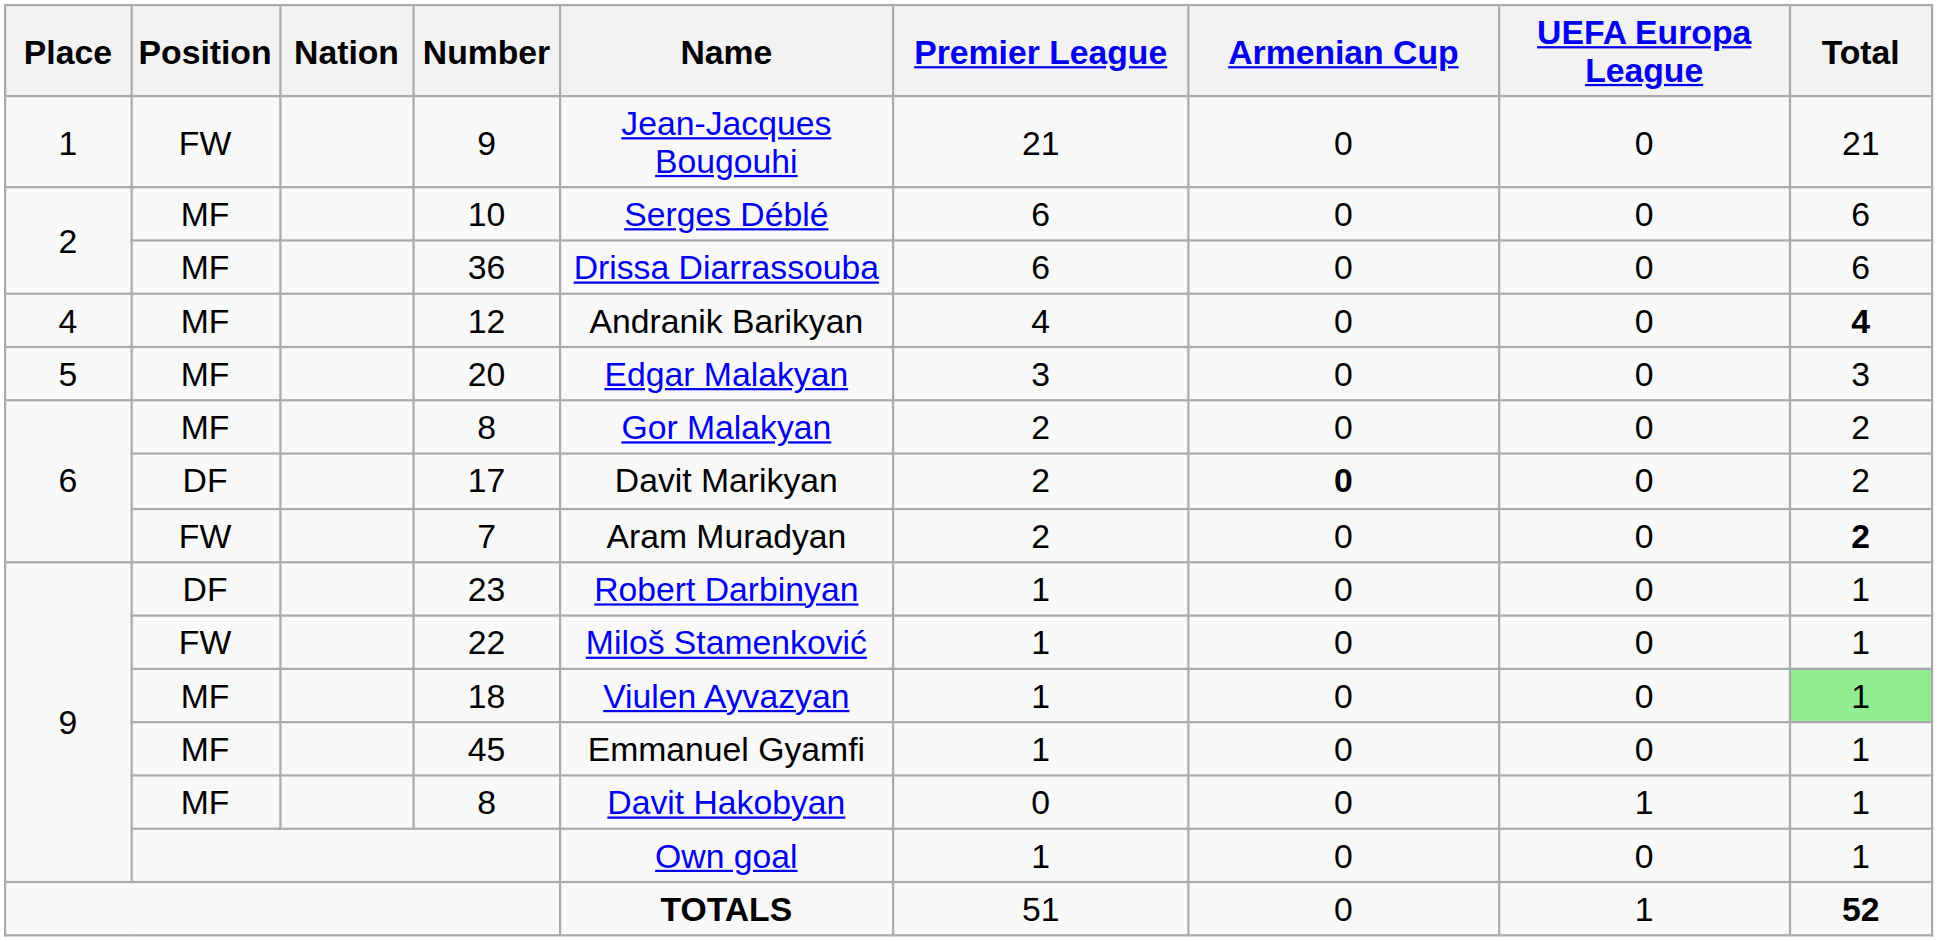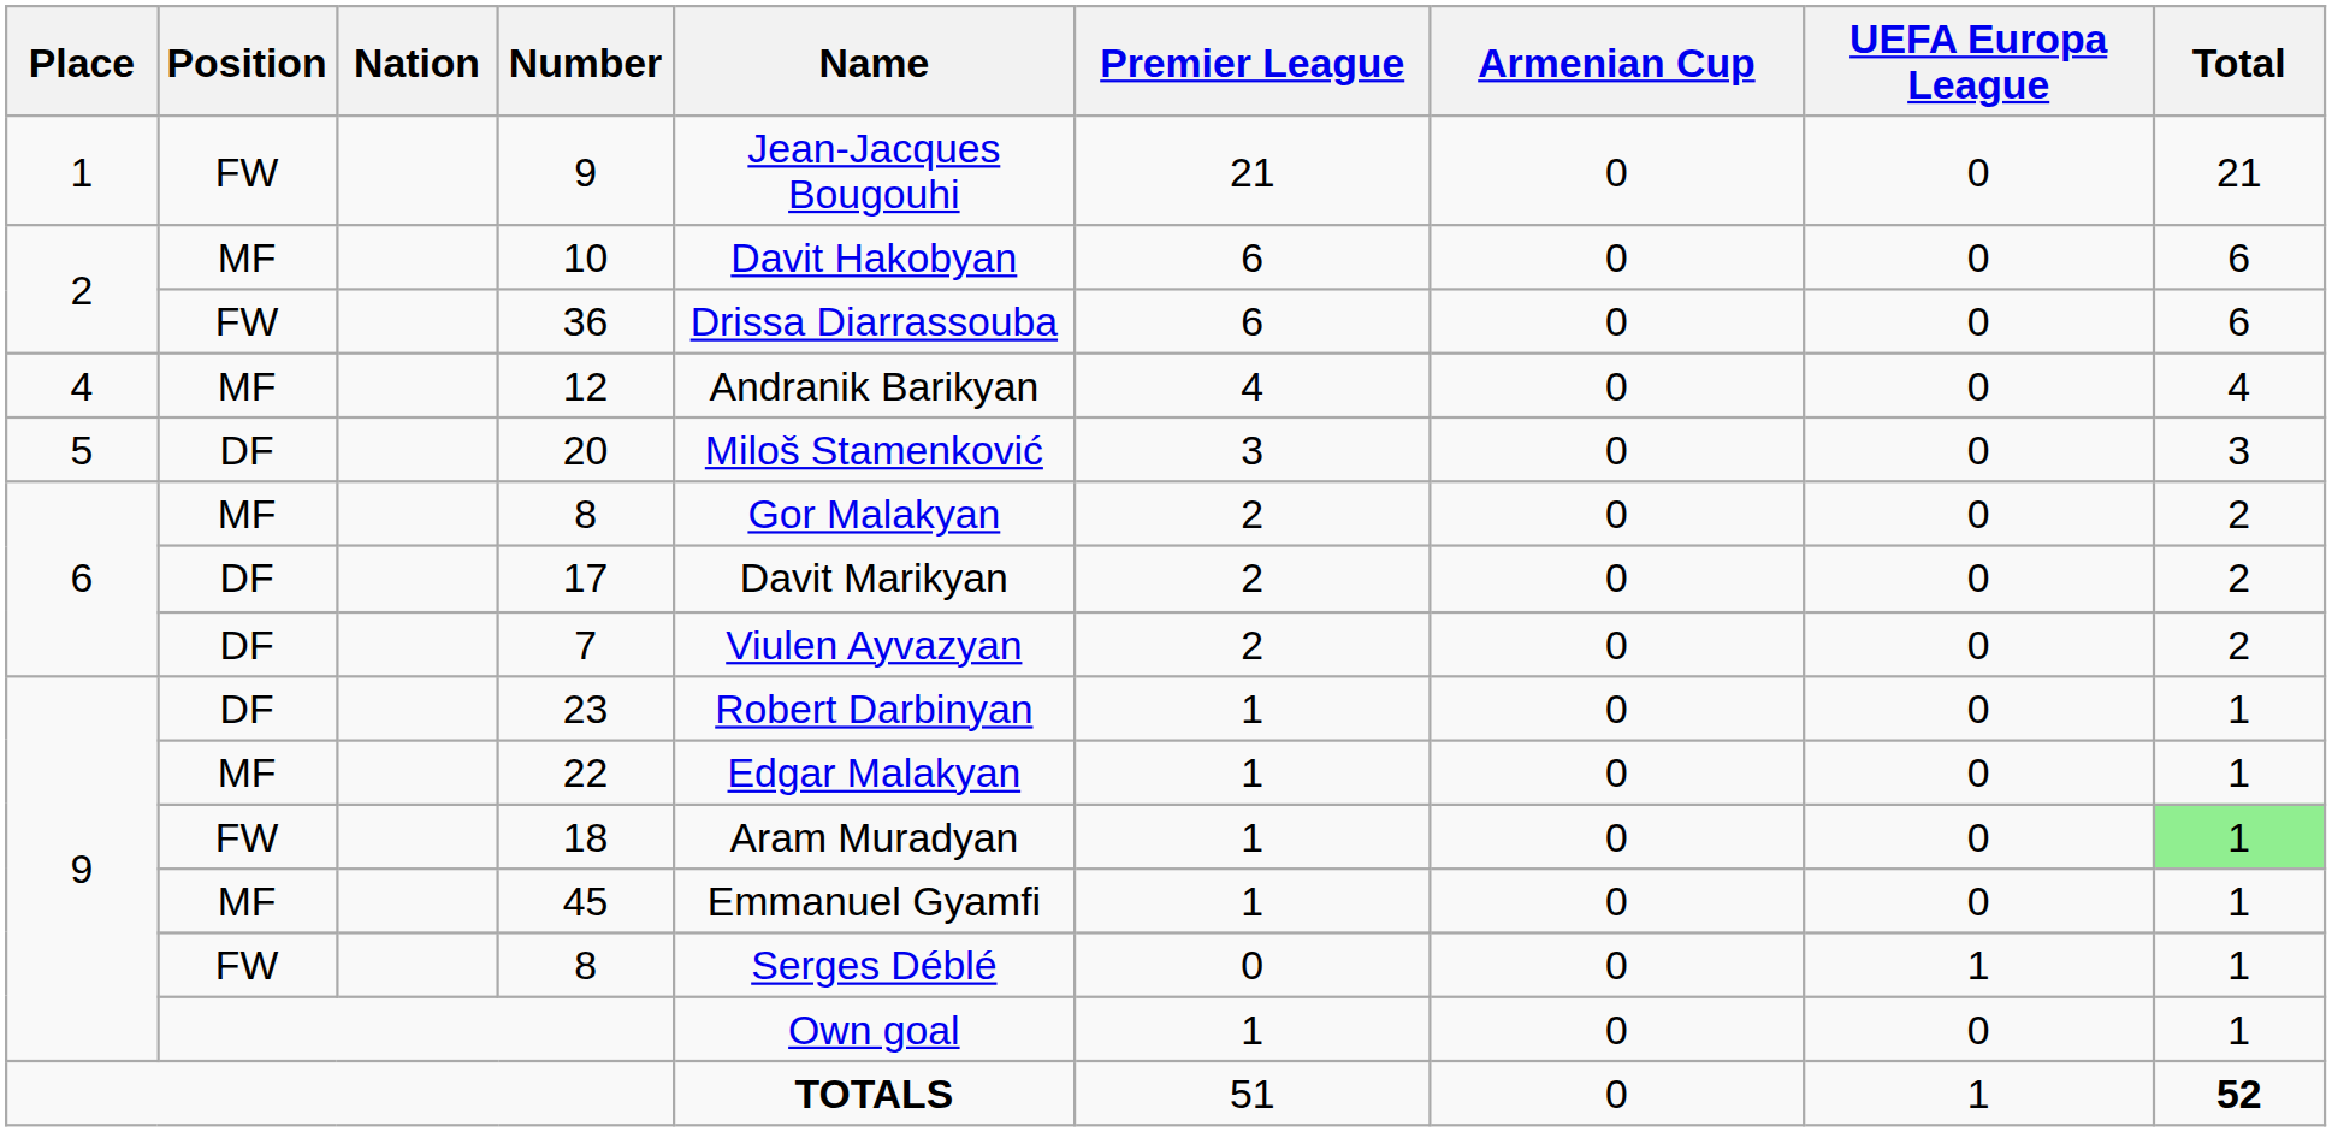10 | Name: Serges Déblé -> Davit Hakobyan
36 | Position: MF -> FW
12 | Total: bold -> normal
20 | Position: MF -> DF
20 | Name: Edgar Malakyan -> Miloš Stamenković
17 | Armenian Cup: bold -> normal
7 | Position: FW -> DF
7 | Name: Aram Muradyan -> Viulen Ayvazyan
7 | Total: bold -> normal
22 | Position: FW -> MF
22 | Name: Miloš Stamenković -> Edgar Malakyan
18 | Position: MF -> FW
18 | Name: Viulen Ayvazyan -> Aram Muradyan
9 / 8 | Position: MF -> FW
9 / 8 | Name: Davit Hakobyan -> Serges Déblé
